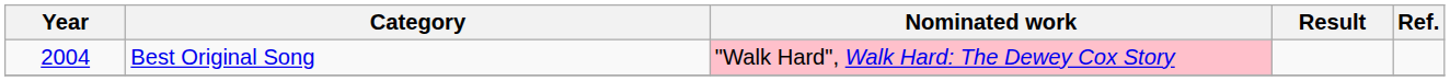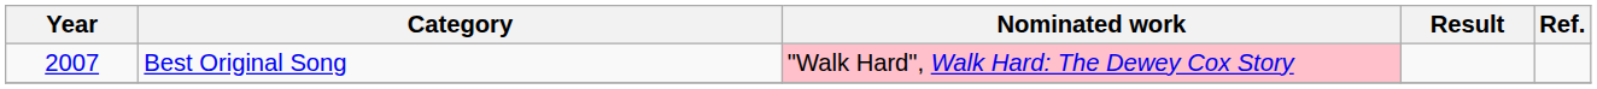Best Original Song | Year: 2004 -> 2007
